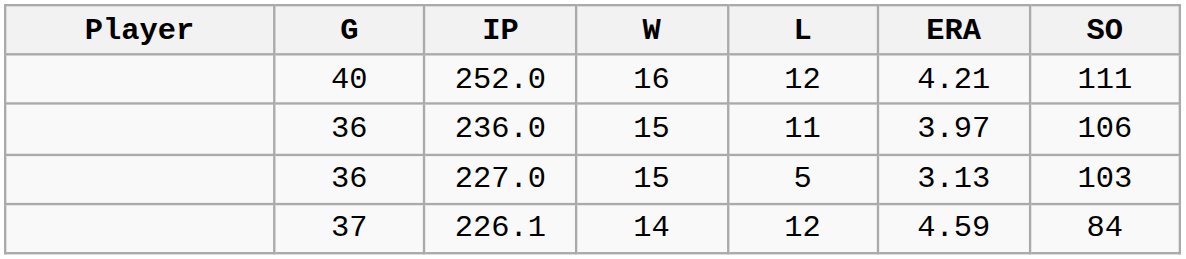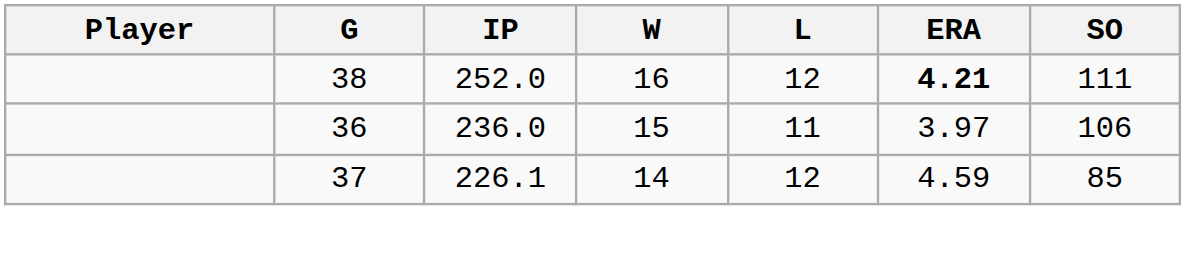252.0 | G: 40 -> 38
252.0 | ERA: normal -> bold
- row: 36 | 227.0 | 15 | 5 | 3.13 | 103
226.1 | SO: 84 -> 85
